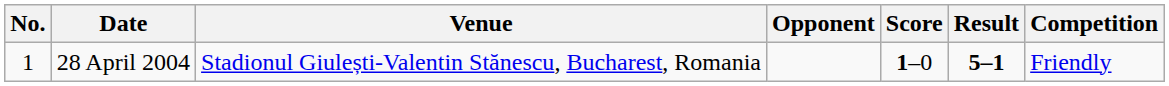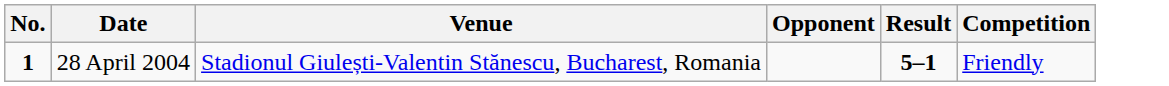- column: Score | 1–0
28 April 2004 | No.: normal -> bold
